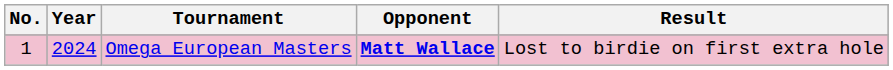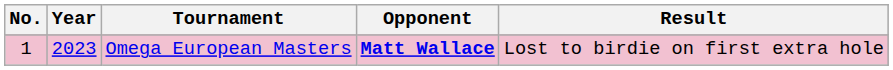Omega European Masters | Year: 2024 -> 2023
